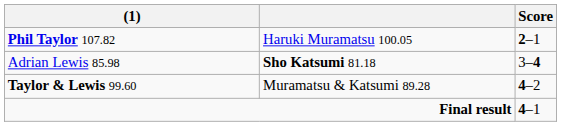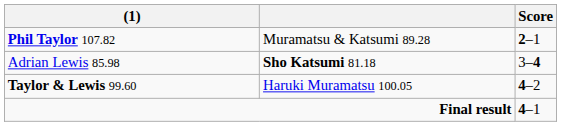Phil Taylor 107.82 | column 2: Haruki Muramatsu 100.05 -> Muramatsu & Katsumi 89.28
Taylor & Lewis 99.60 | column 2: Muramatsu & Katsumi 89.28 -> Haruki Muramatsu 100.05
